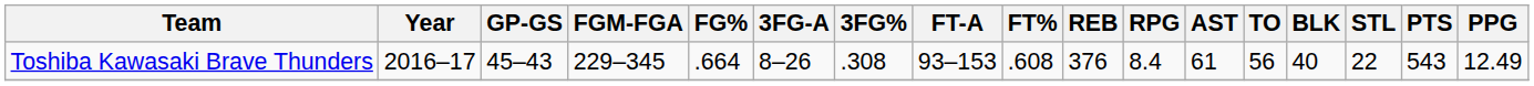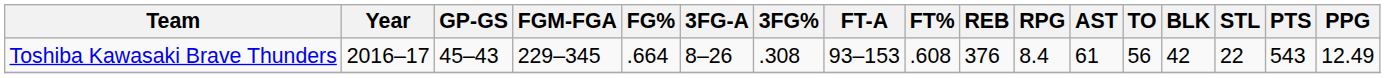Toshiba Kawasaki Brave Thunders | BLK: 40 -> 42
